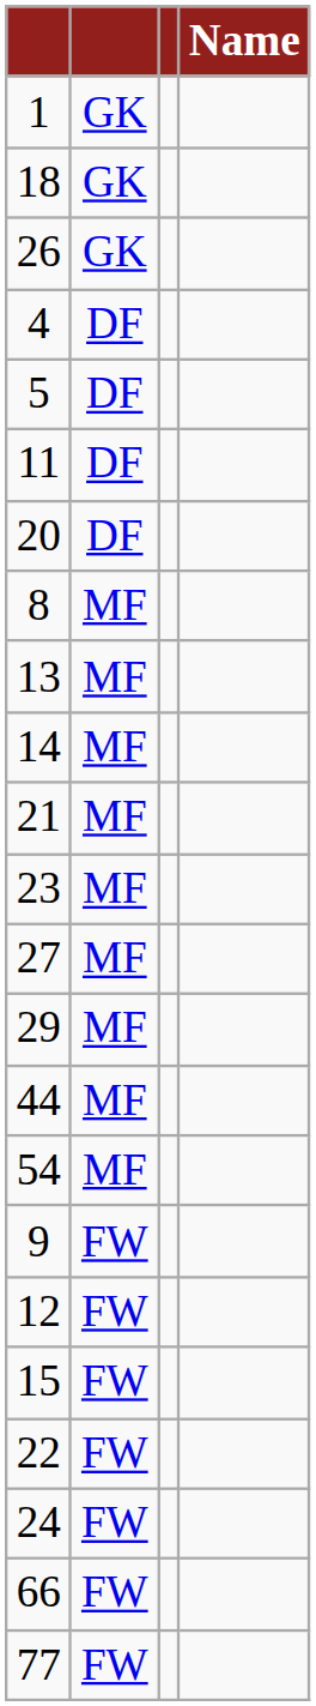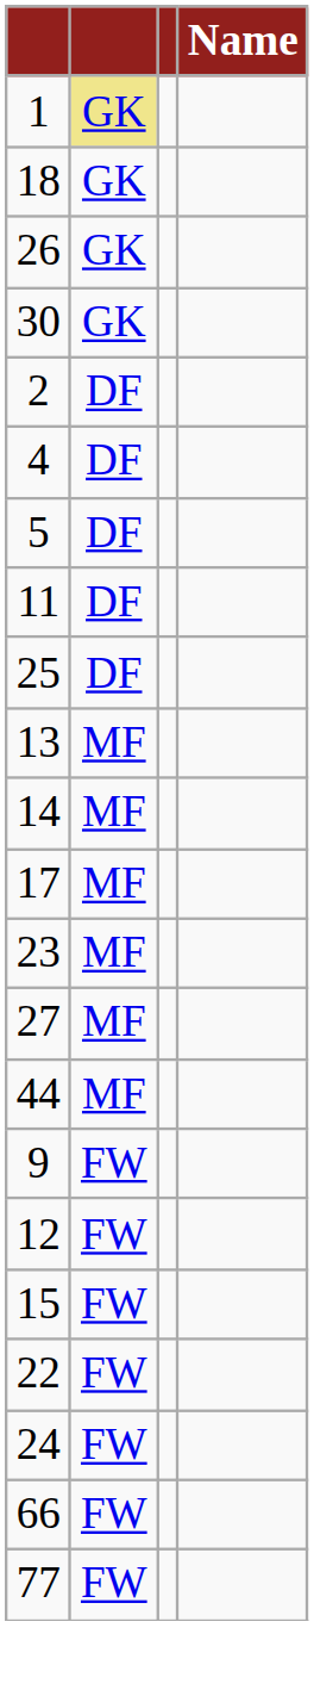1 | column 2: no background -> khaki background
+ row: 30 | GK
+ row: 2 | DF
- row: 20 | DF
+ row: 25 | DF
- row: 8 | MF
+ row: 17 | MF
- row: 21 | MF
- row: 29 | MF
- row: 54 | MF
